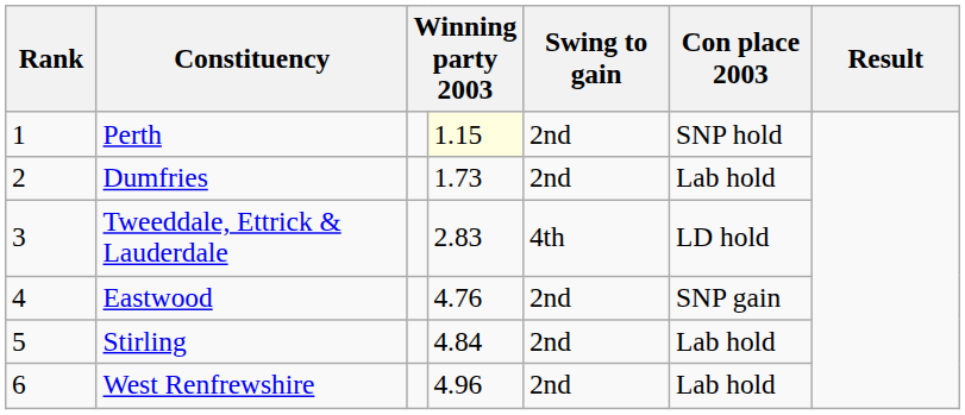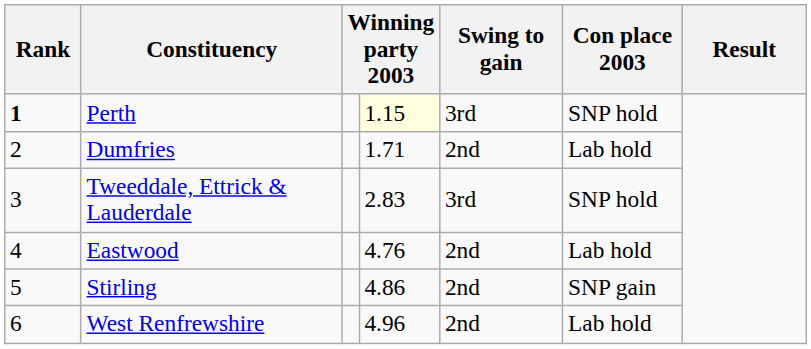Perth | Rank: normal -> bold
Perth | Swing to gain: 2nd -> 3rd
Dumfries | column 4: 1.73 -> 1.71
Tweeddale, Ettrick & Lauderdale | Swing to gain: 4th -> 3rd
Tweeddale, Ettrick & Lauderdale | Con place 2003: LD hold -> SNP hold
Eastwood | Con place 2003: SNP gain -> Lab hold
Stirling | column 4: 4.84 -> 4.86
Stirling | Con place 2003: Lab hold -> SNP gain
